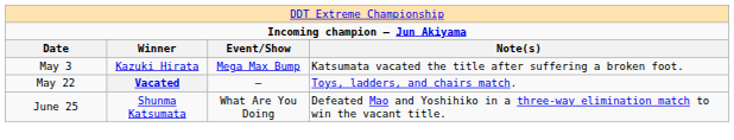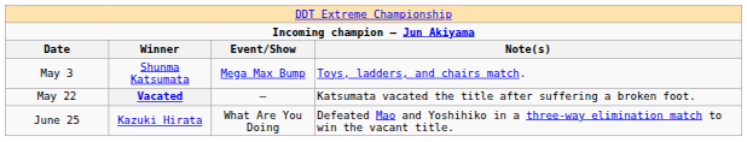May 3 | column 2: Kazuki Hirata -> Shunma Katsumata
May 3 | column 4: Katsumata vacated the title after suffering a broken foot. -> Toys, ladders, and chairs match.
May 22 | column 4: Toys, ladders, and chairs match. -> Katsumata vacated the title after suffering a broken foot.
June 25 | column 2: Shunma Katsumata -> Kazuki Hirata
